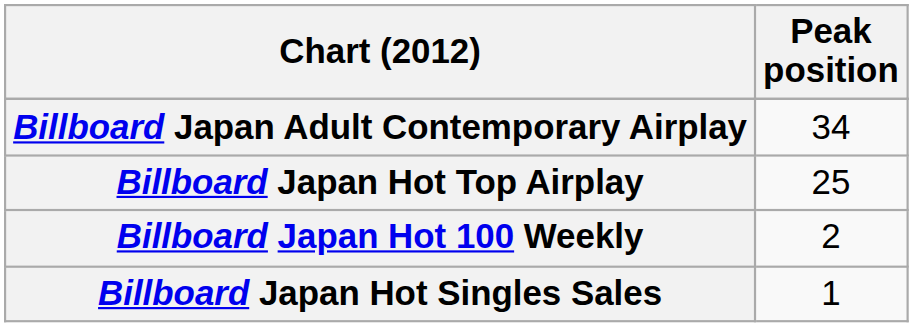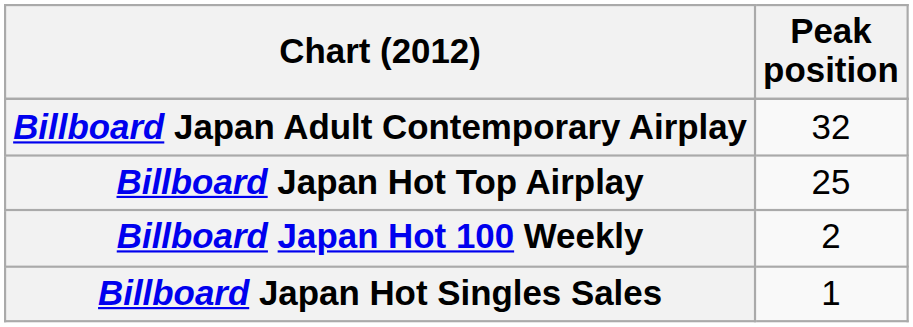Billboard Japan Adult Contemporary Airplay | Peak position: 34 -> 32
